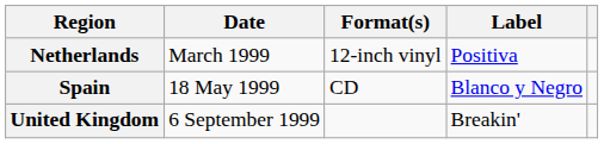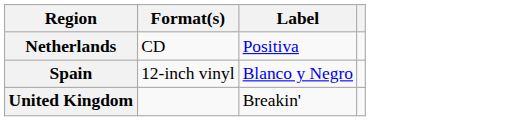- column: Date | March 1999 | 18 May 1999 | 6 September 1999
Netherlands | Format(s): 12-inch vinyl -> CD
Spain | Format(s): CD -> 12-inch vinyl
